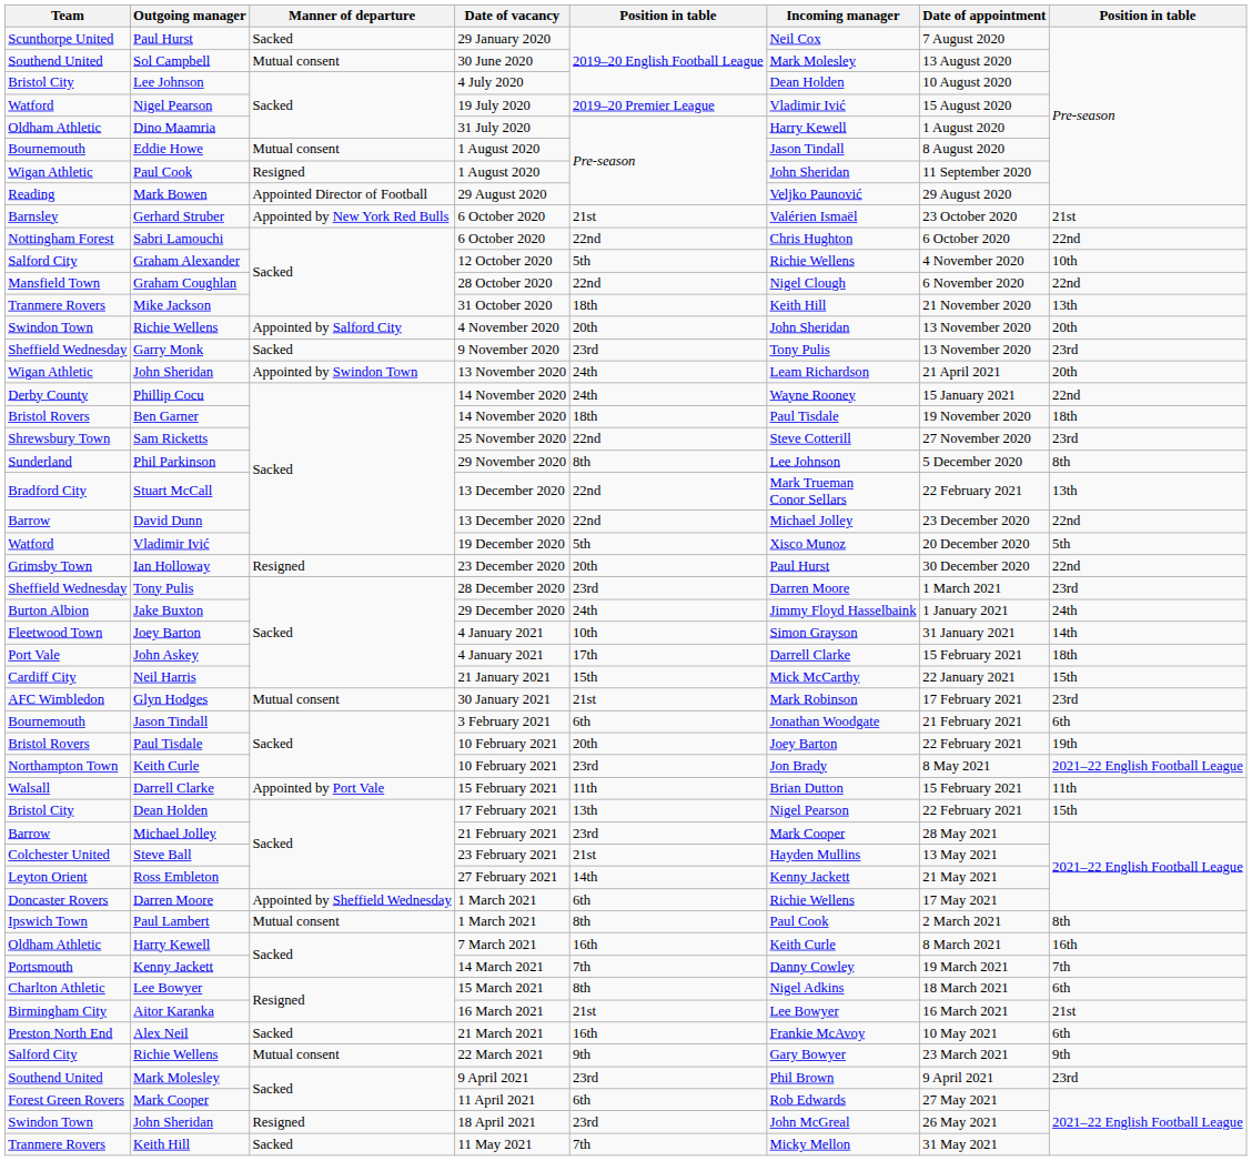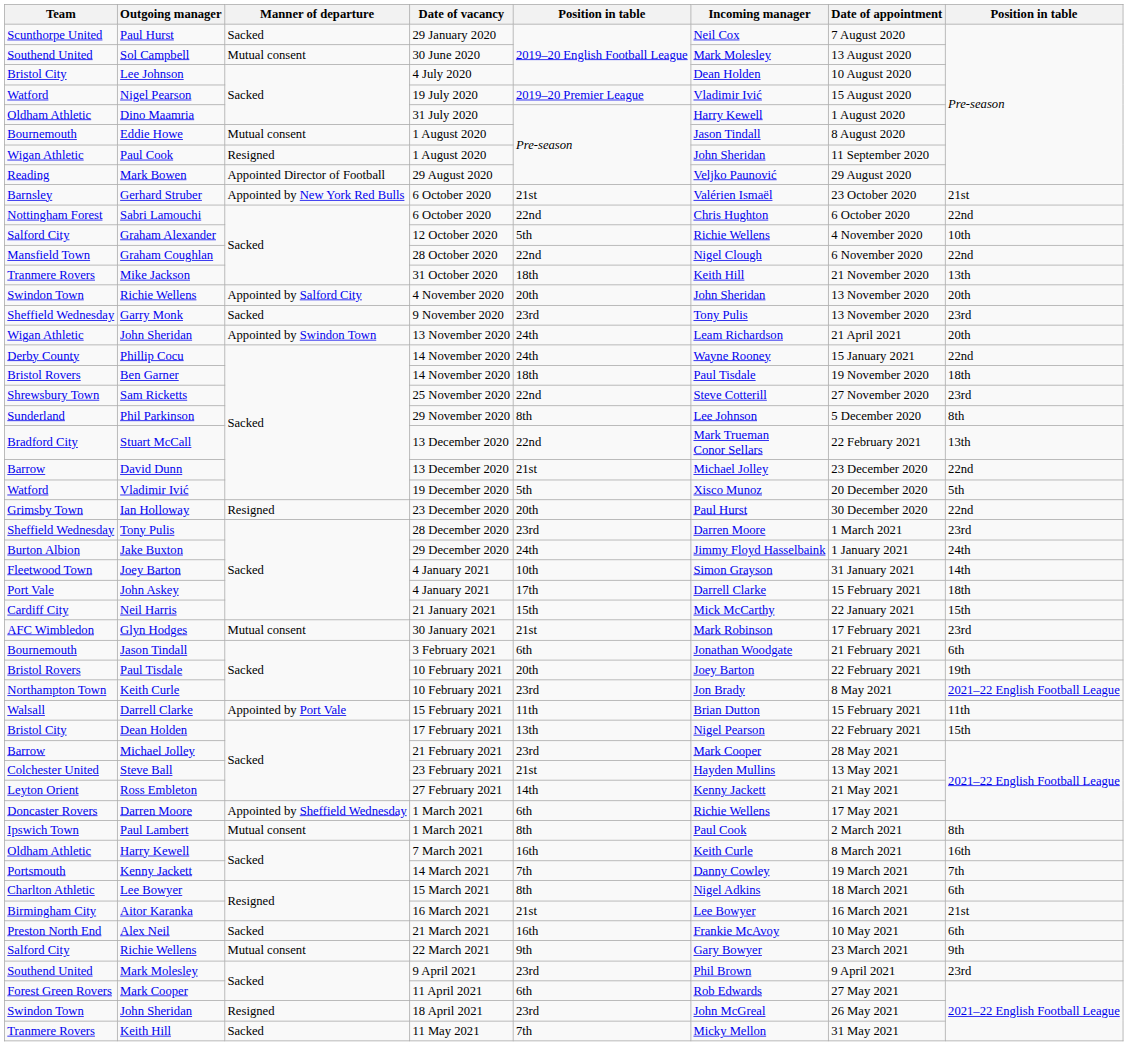David Dunn | column 5: 22nd -> 21st
